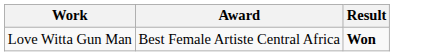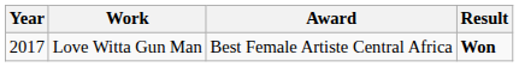+ column: Year | 2017
